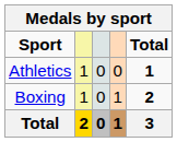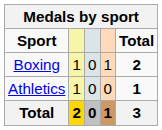rows swapped: Athletics <-> Boxing
